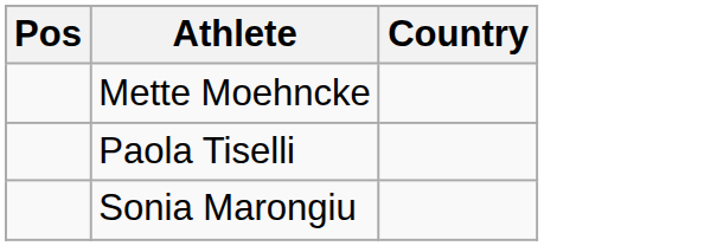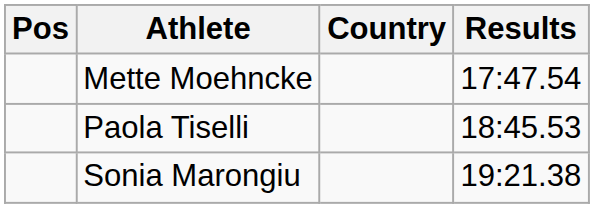+ column: Results | 17:47.54 | 18:45.53 | 19:21.38
